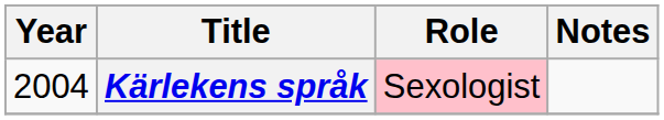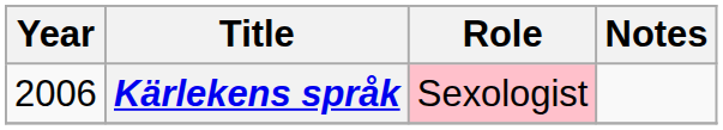Kärlekens språk | Year: 2004 -> 2006
